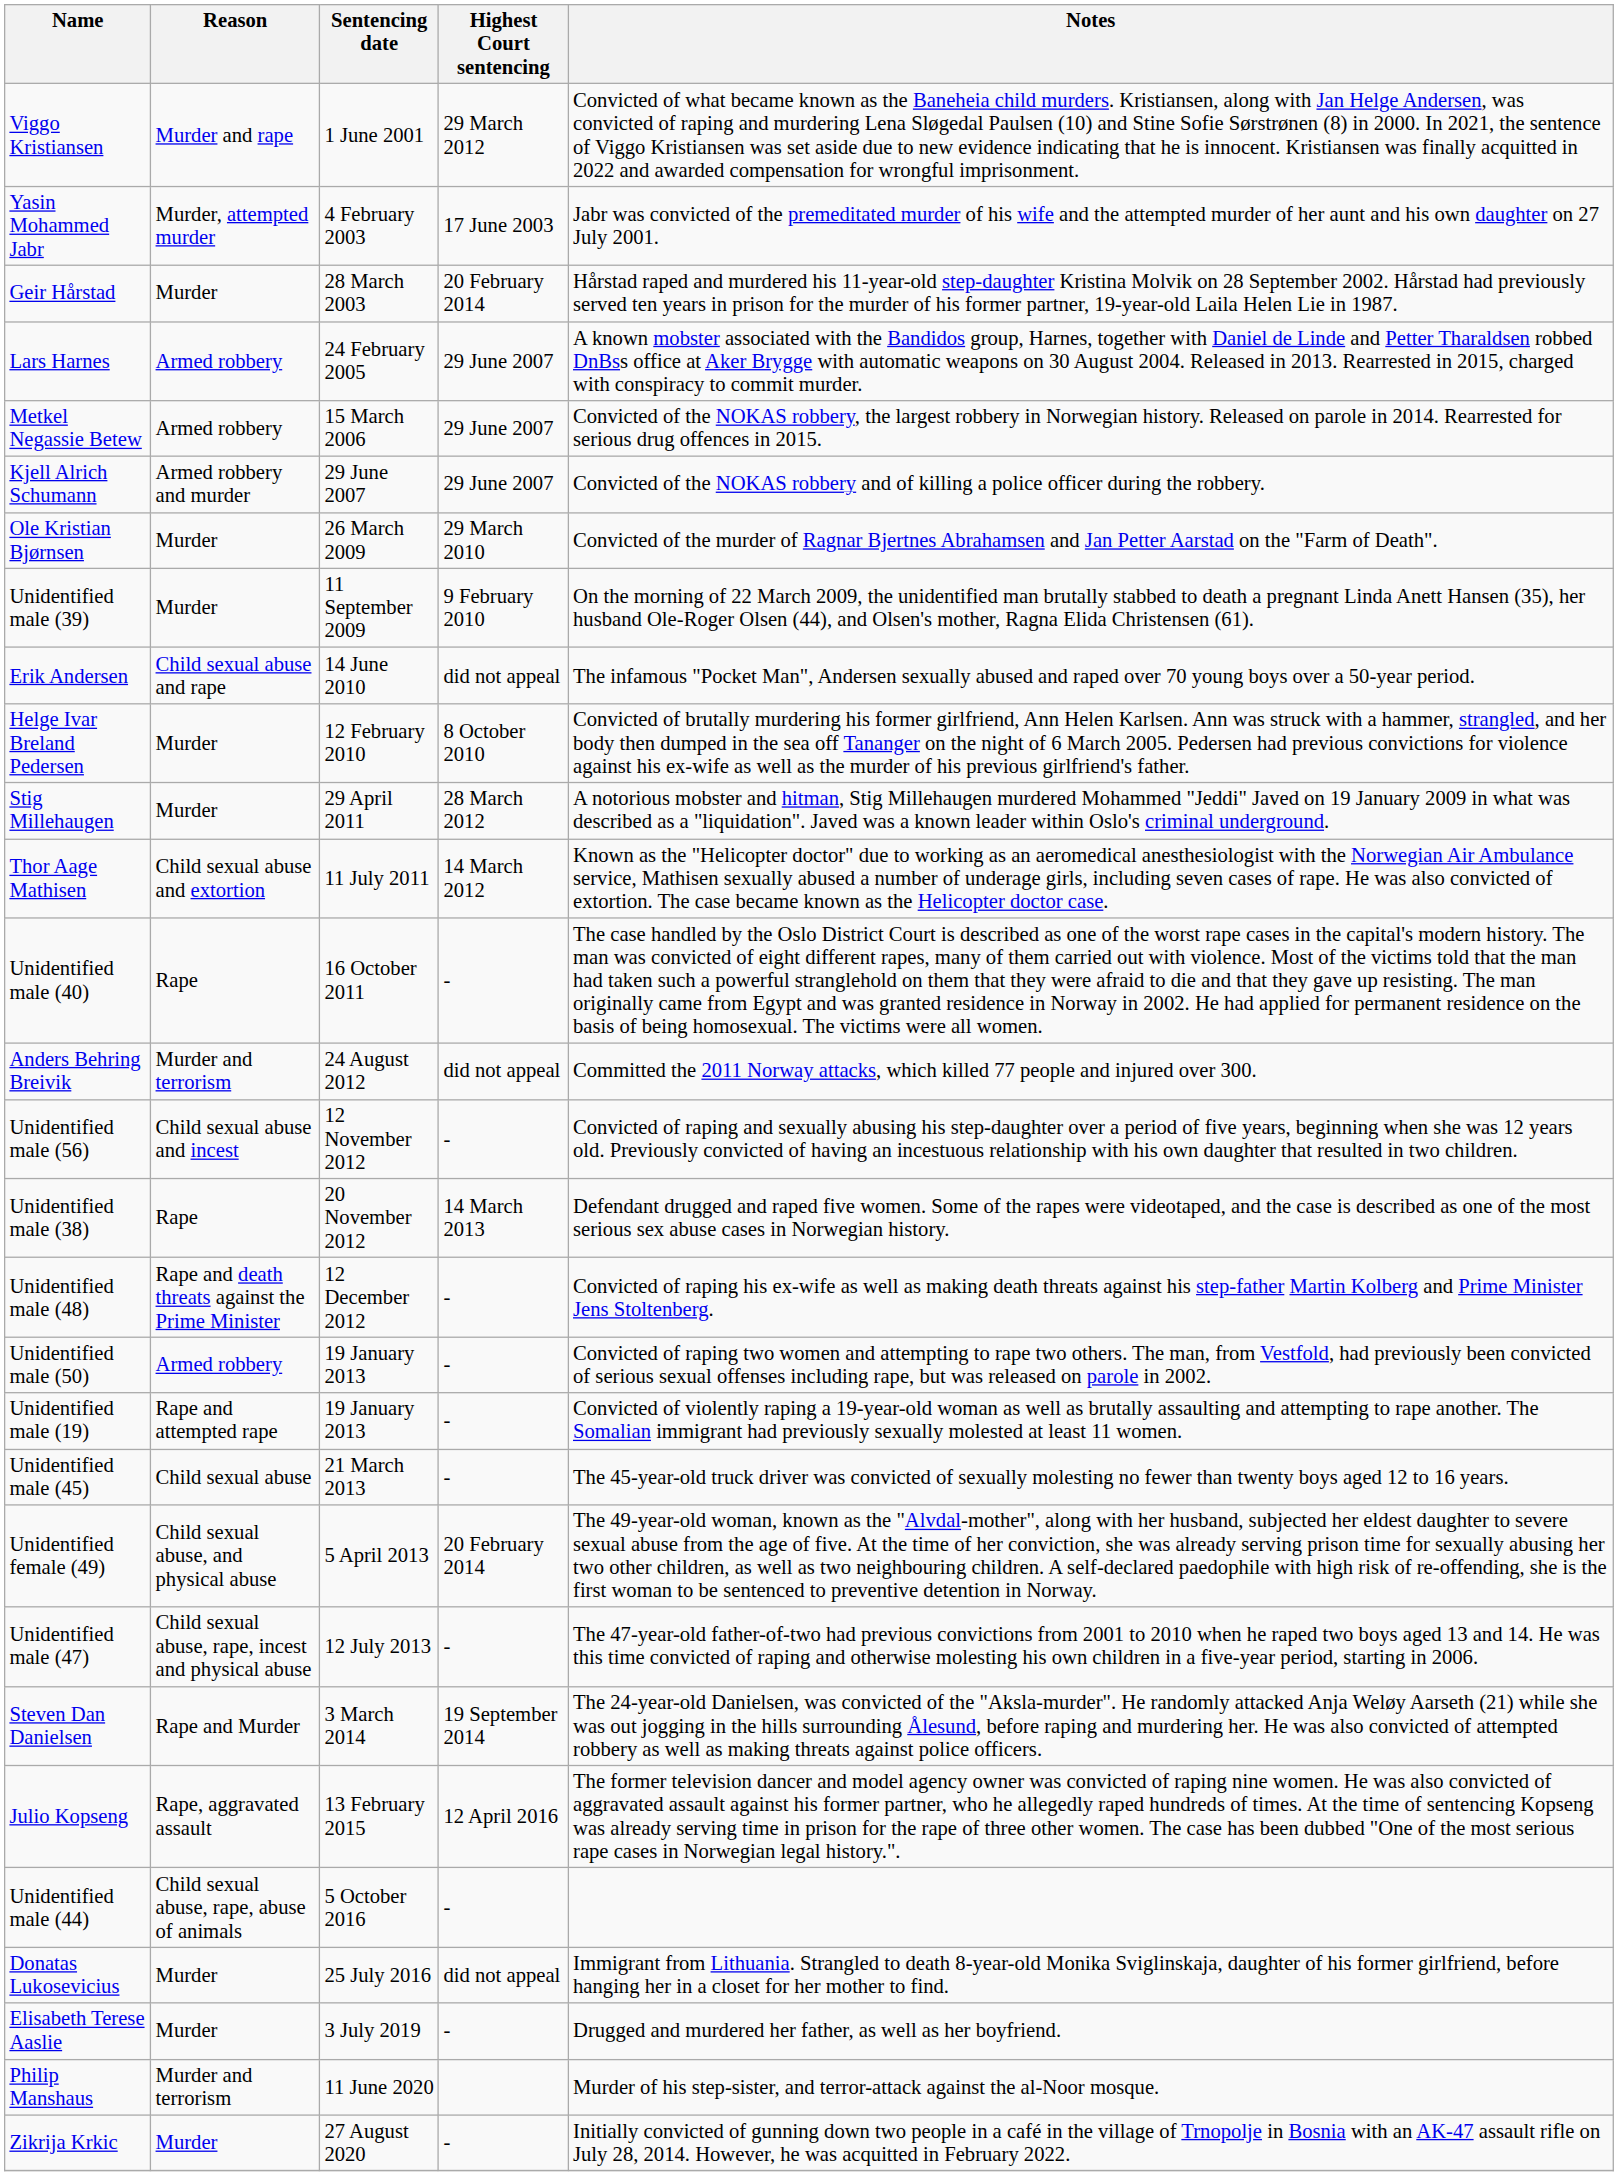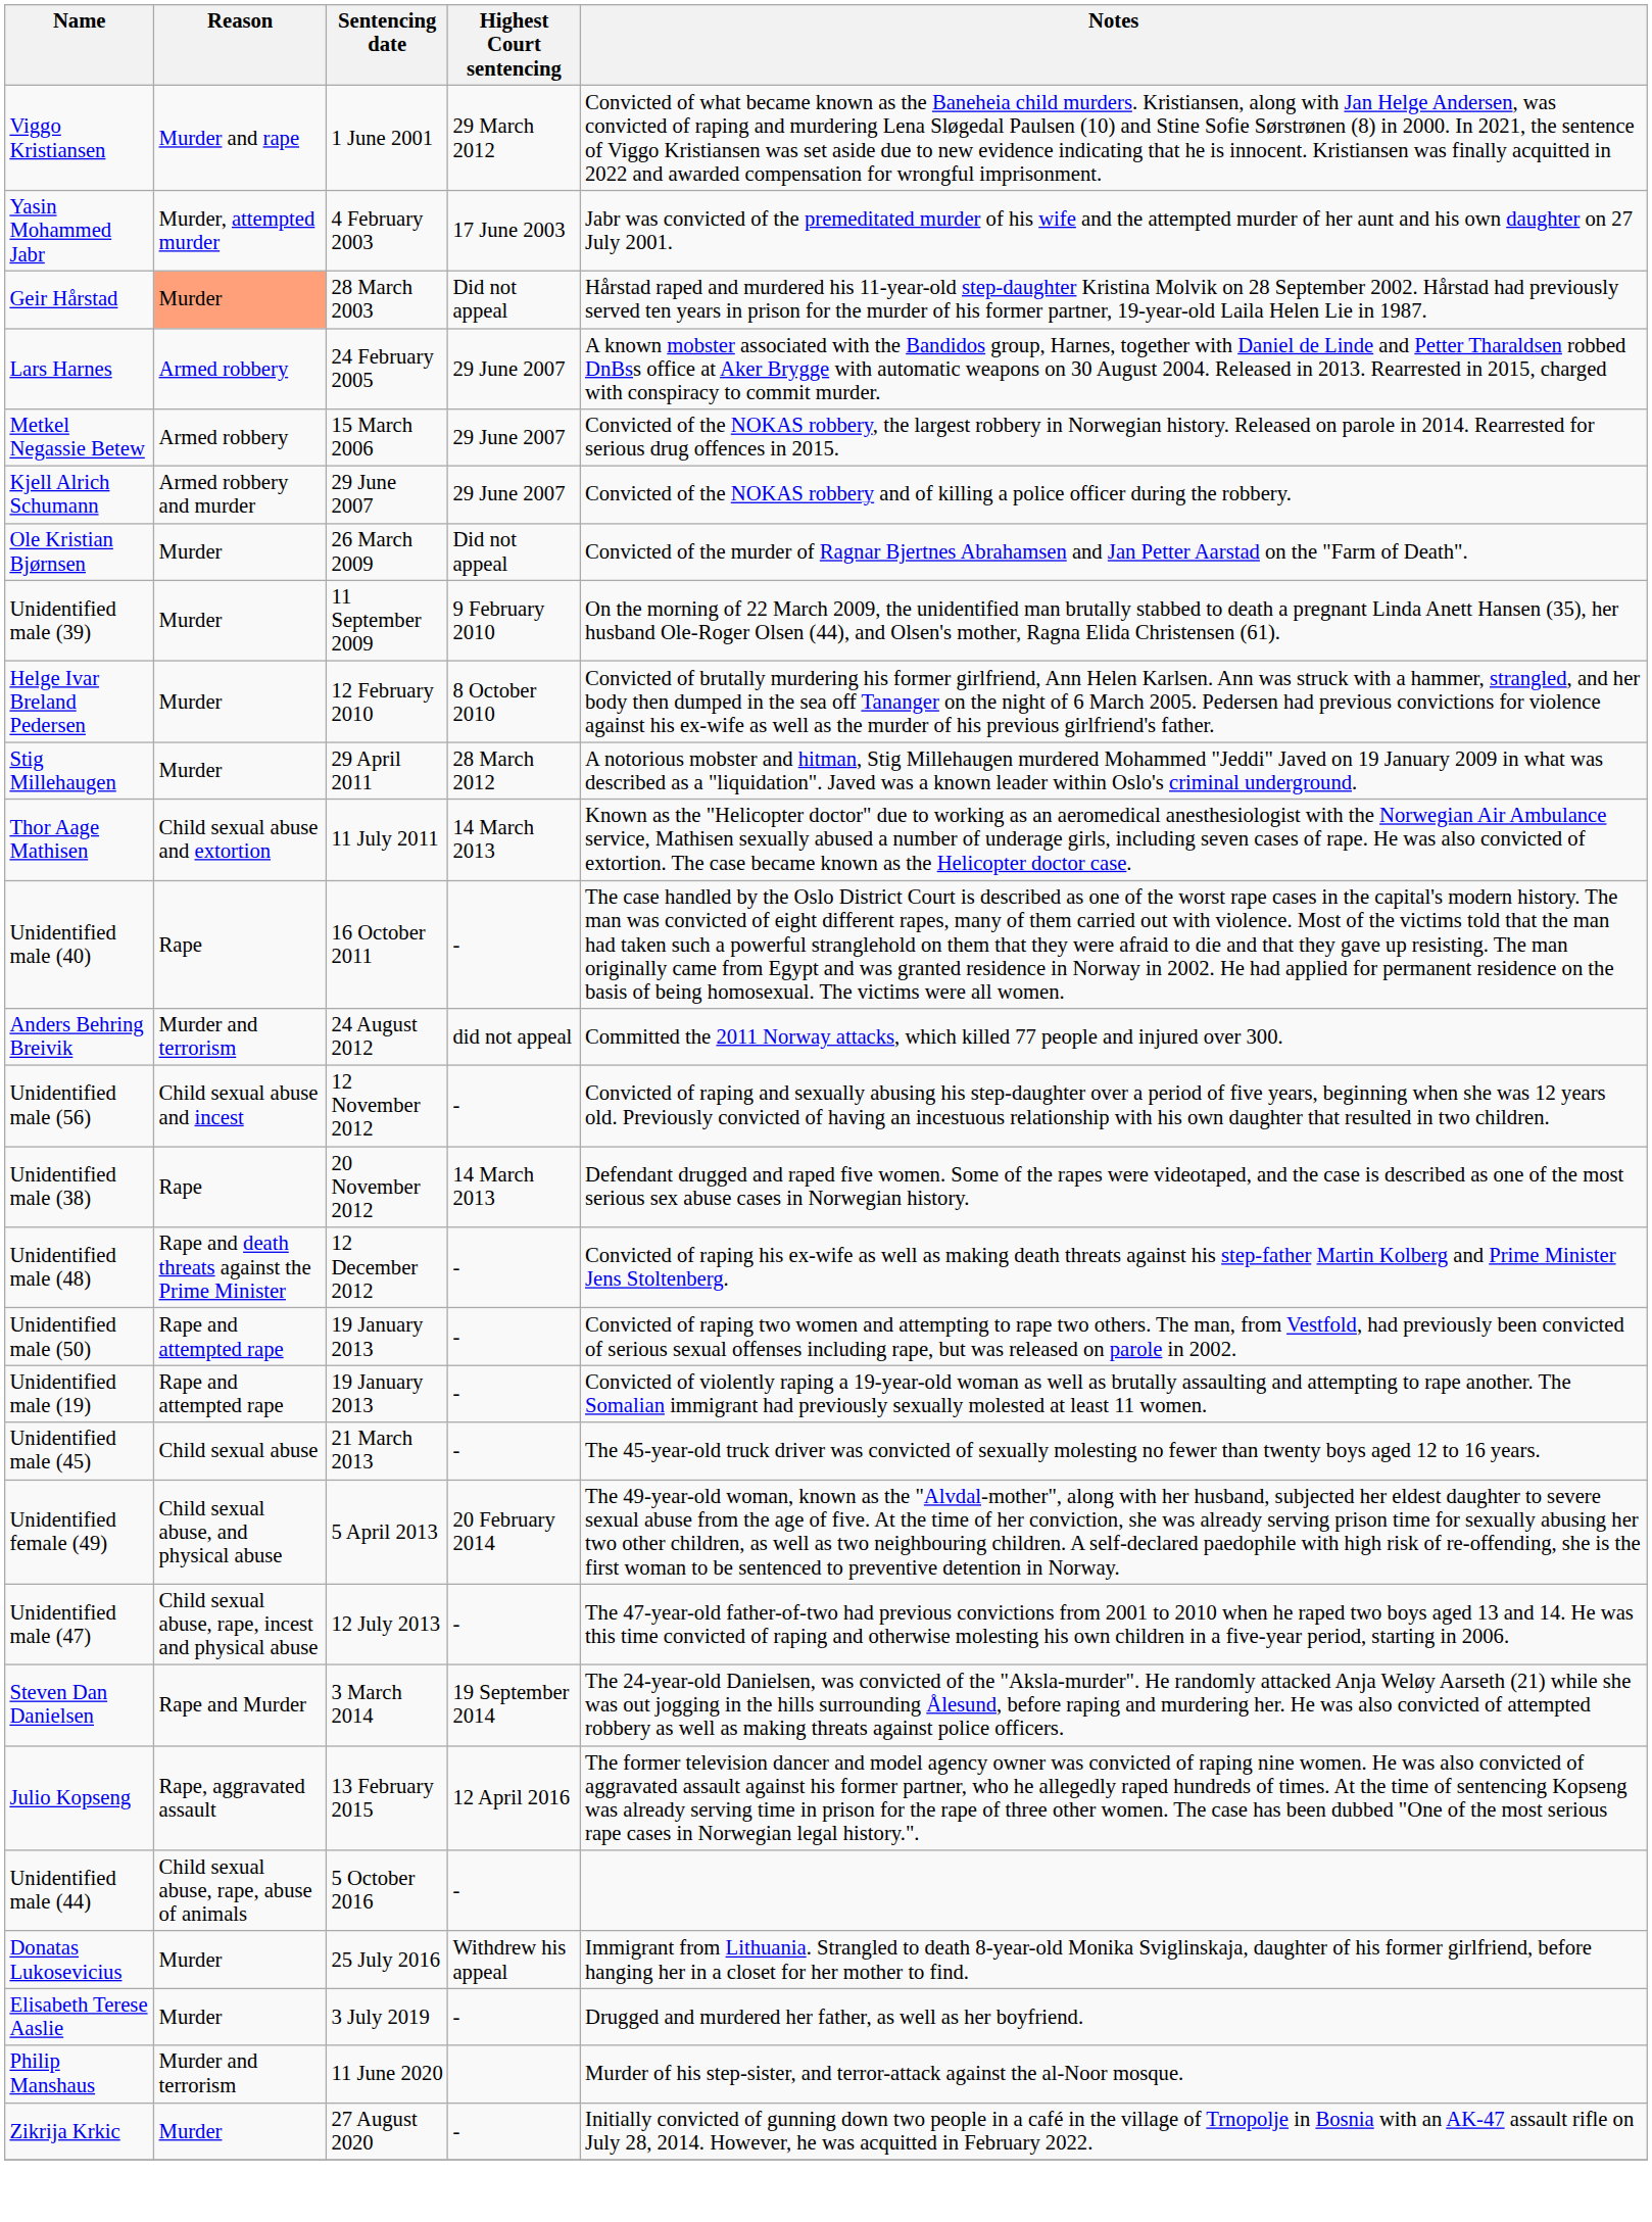Geir Hårstad | Reason: no background -> lightsalmon background
Geir Hårstad | Highest Court sentencing: 20 February 2014 -> Did not appeal
Ole Kristian Bjørnsen | Highest Court sentencing: 29 March 2010 -> Did not appeal
- row: Erik Andersen | Child sexual abuse and rape | 14 June 2010 | did not appeal | The infamous "Pocket Man", Andersen sexually abused and raped over 70 young boys over a 50-year period.
Thor Aage Mathisen | Highest Court sentencing: 14 March 2012 -> 14 March 2013
Unidentified male (50) | Reason: Armed robbery -> Rape and attempted rape
Donatas Lukosevicius | Highest Court sentencing: did not appeal -> Withdrew his appeal
